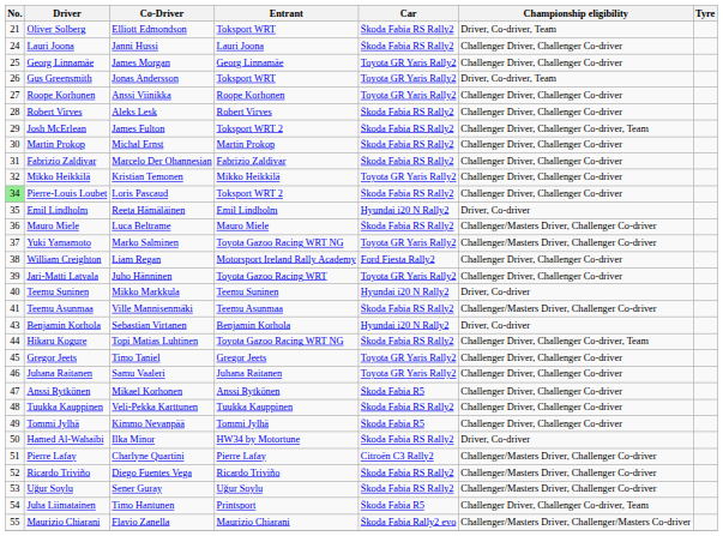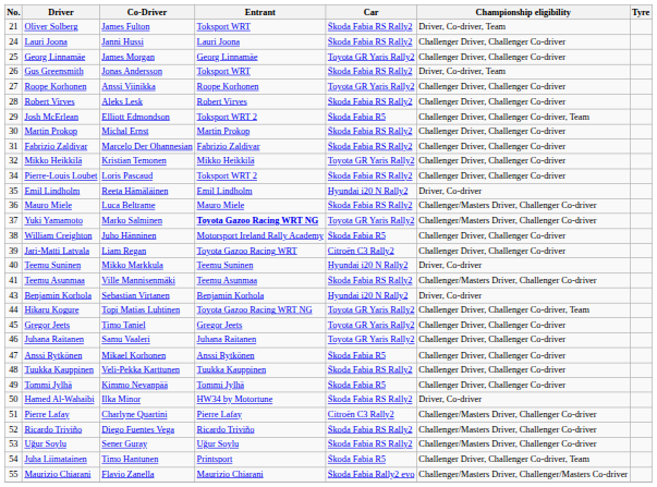Oliver Solberg | Co-Driver: Elliott Edmondson -> James Fulton
Gus Greensmith | Car: Toyota GR Yaris Rally2 -> Škoda Fabia RS Rally2
Josh McErlean | Co-Driver: James Fulton -> Elliott Edmondson
Josh McErlean | Car: Škoda Fabia RS Rally2 -> Škoda Fabia R5
Pierre-Louis Loubet | No.: lightgreen background -> no background
Yuki Yamamoto | Entrant: normal -> bold
William Creighton | Co-Driver: Liam Regan -> Juho Hänninen
William Creighton | Car: Ford Fiesta Rally2 -> Škoda Fabia R5
Jari-Matti Latvala | Co-Driver: Juho Hänninen -> Liam Regan
Jari-Matti Latvala | Car: Toyota GR Yaris Rally2 -> Citroën C3 Rally2
Hikaru Kogure | Car: Škoda Fabia RS Rally2 -> Toyota GR Yaris Rally2
